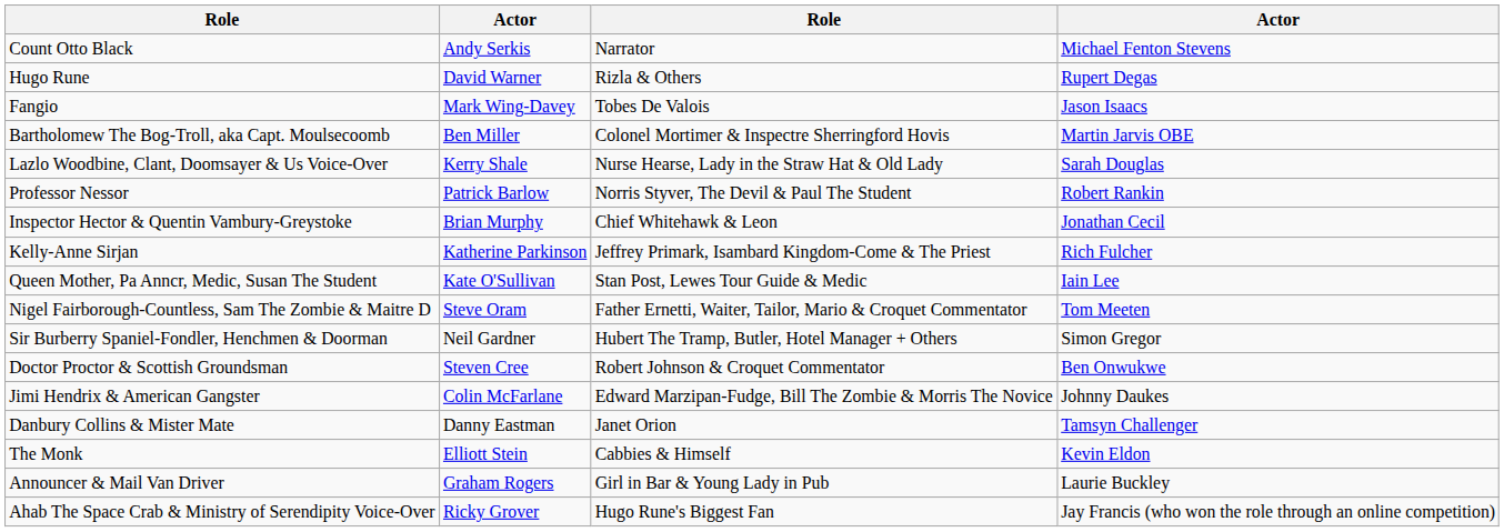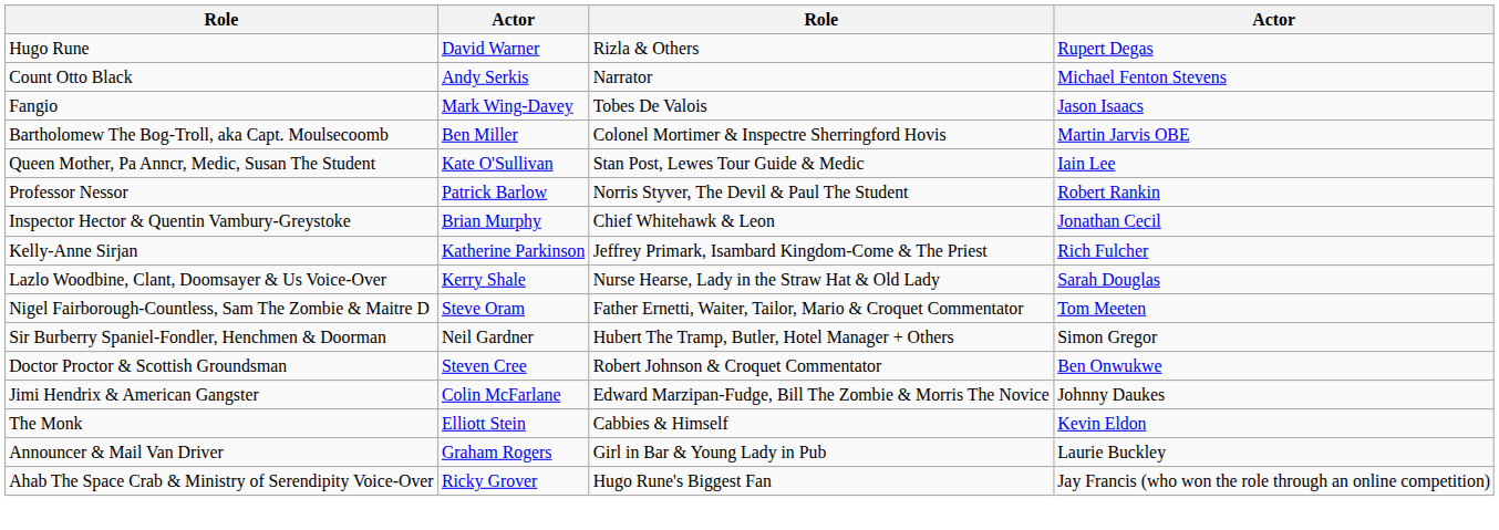rows swapped: Hugo Rune <-> Count Otto Black
rows swapped: Lazlo Woodbine, Clant, Doomsayer & Us Voice-Over <-> Queen Mother, Pa Anncr, Medic, Susan The Student
- row: Danbury Collins & Mister Mate | Danny Eastman | Janet Orion | Tamsyn Challenger
